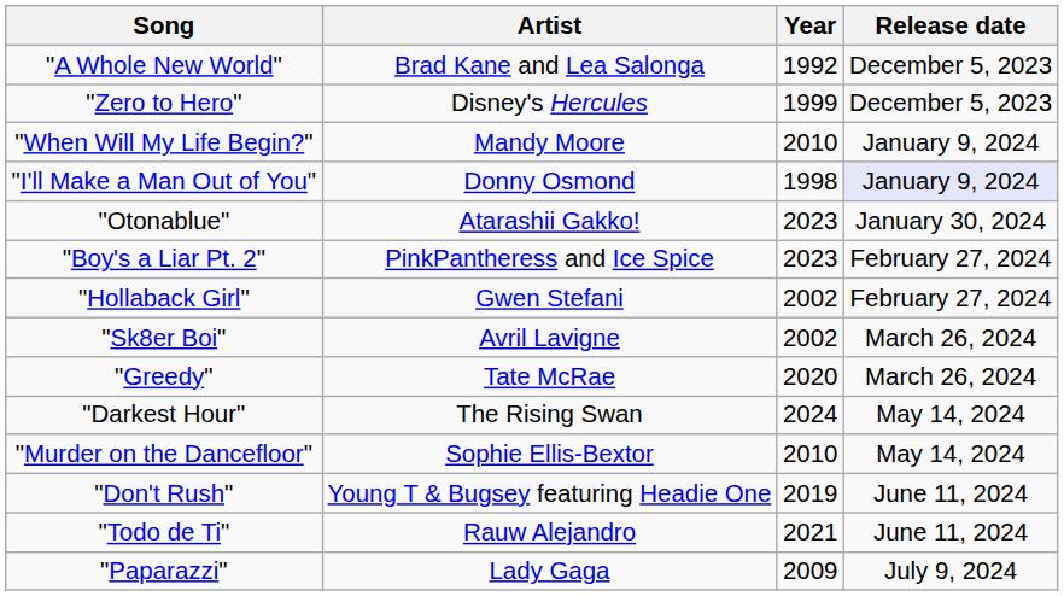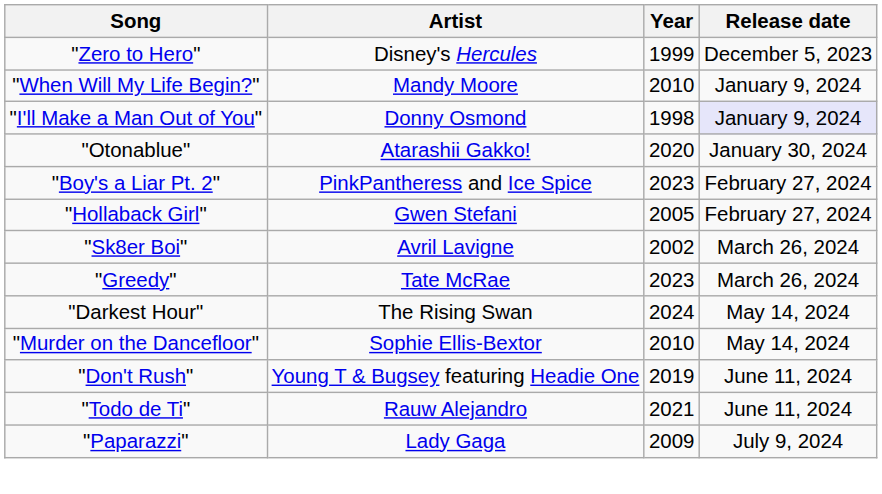- row: "A Whole New World" | Brad Kane and Lea Salonga | 1992 | December 5, 2023
"Otonablue" | Year: 2023 -> 2020
"Hollaback Girl" | Year: 2002 -> 2005
"Greedy" | Year: 2020 -> 2023
